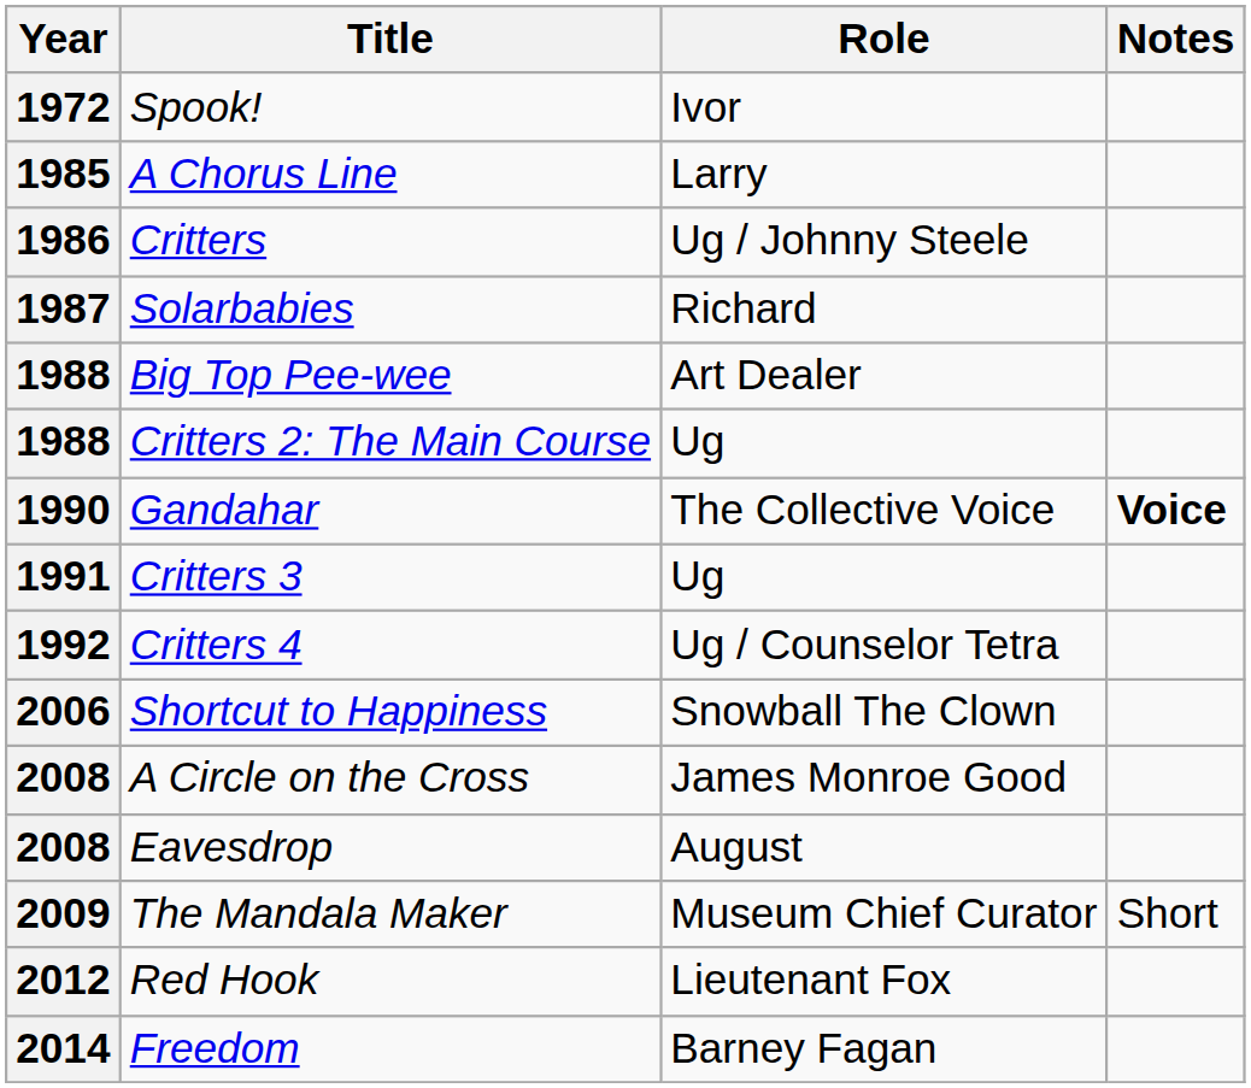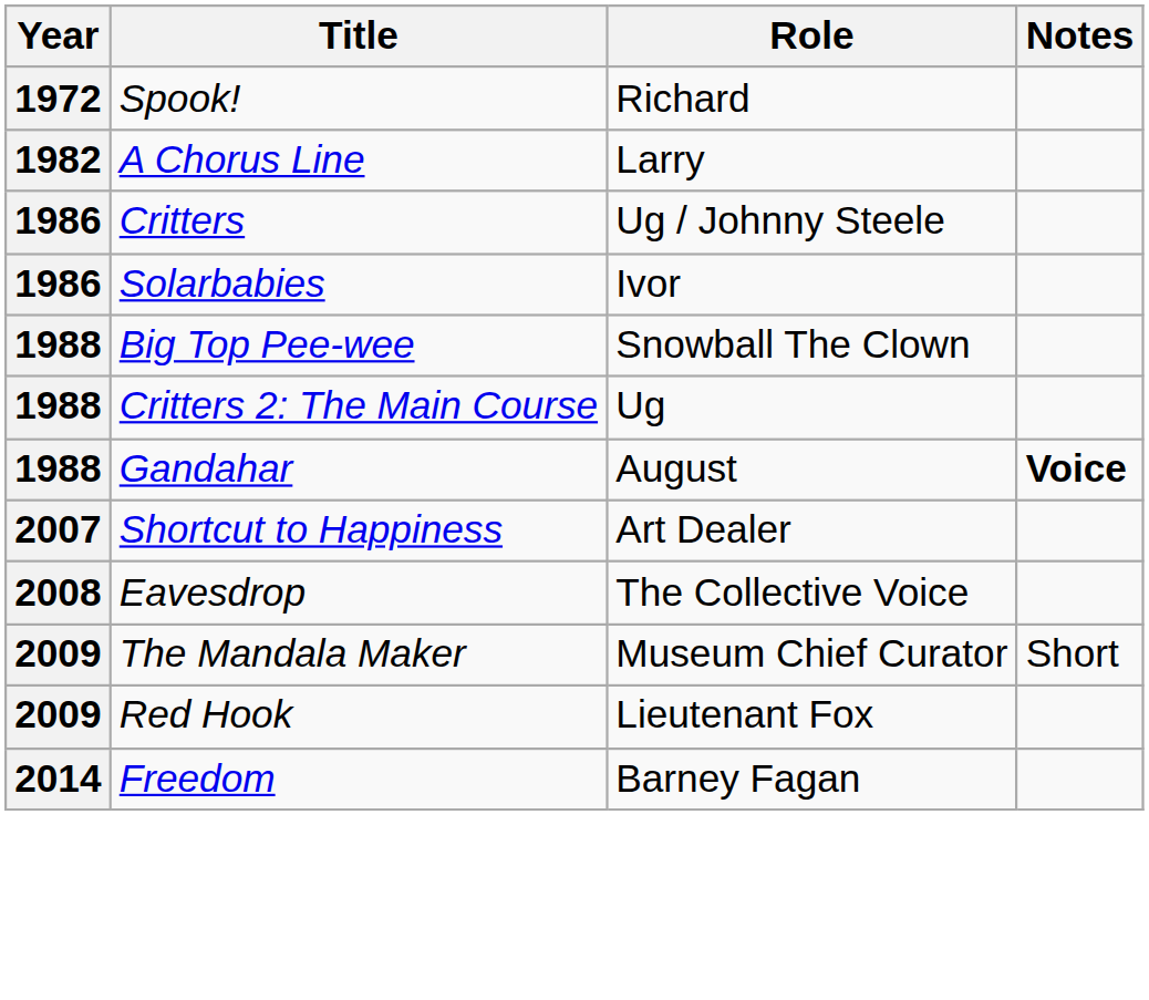Spook! | Role: Ivor -> Richard
A Chorus Line | Year: 1985 -> 1982
Solarbabies | Year: 1987 -> 1986
Solarbabies | Role: Richard -> Ivor
Big Top Pee-wee | Role: Art Dealer -> Snowball The Clown
Gandahar | Year: 1990 -> 1988
Gandahar | Role: The Collective Voice -> August
- row: 1991 | Critters 3 | Ug
- row: 1992 | Critters 4 | Ug / Counselor Tetra
Shortcut to Happiness | Year: 2006 -> 2007
Shortcut to Happiness | Role: Snowball The Clown -> Art Dealer
- row: 2008 | A Circle on the Cross | James Monroe Good
Eavesdrop | Role: August -> The Collective Voice
Red Hook | Year: 2012 -> 2009
